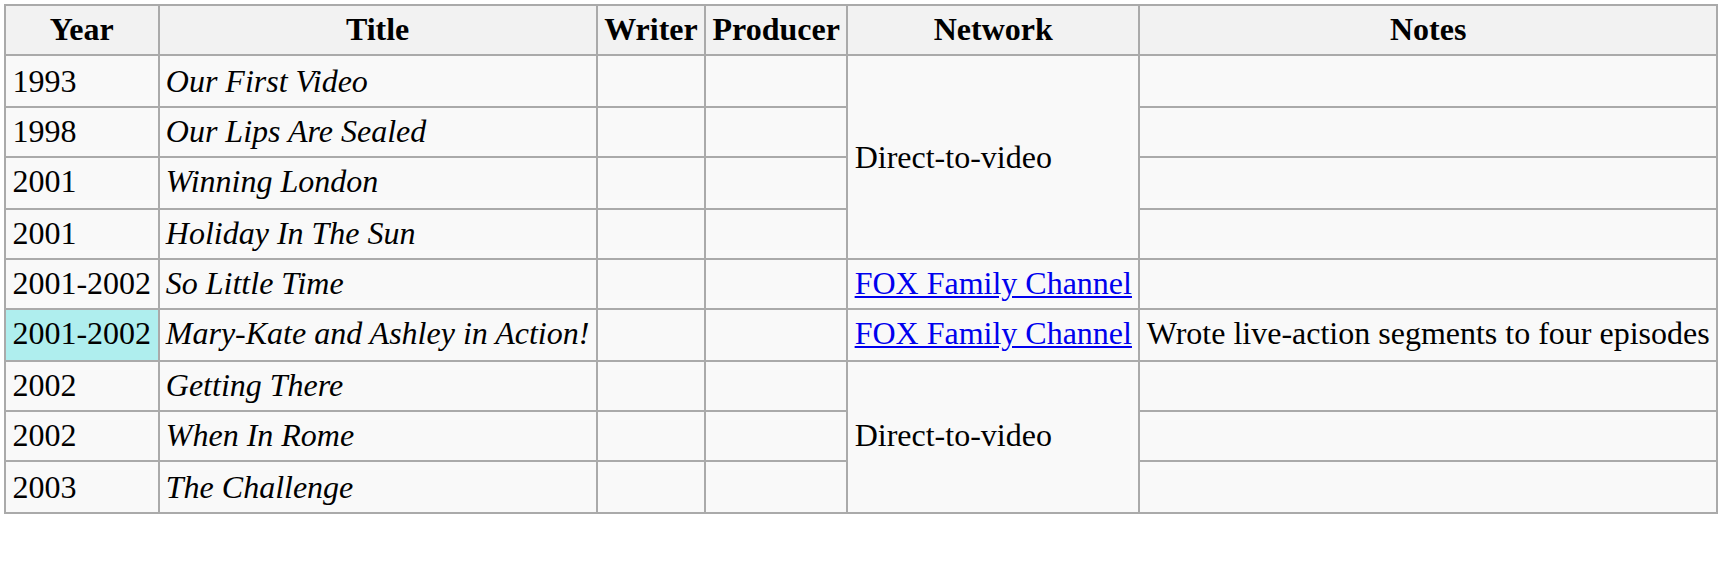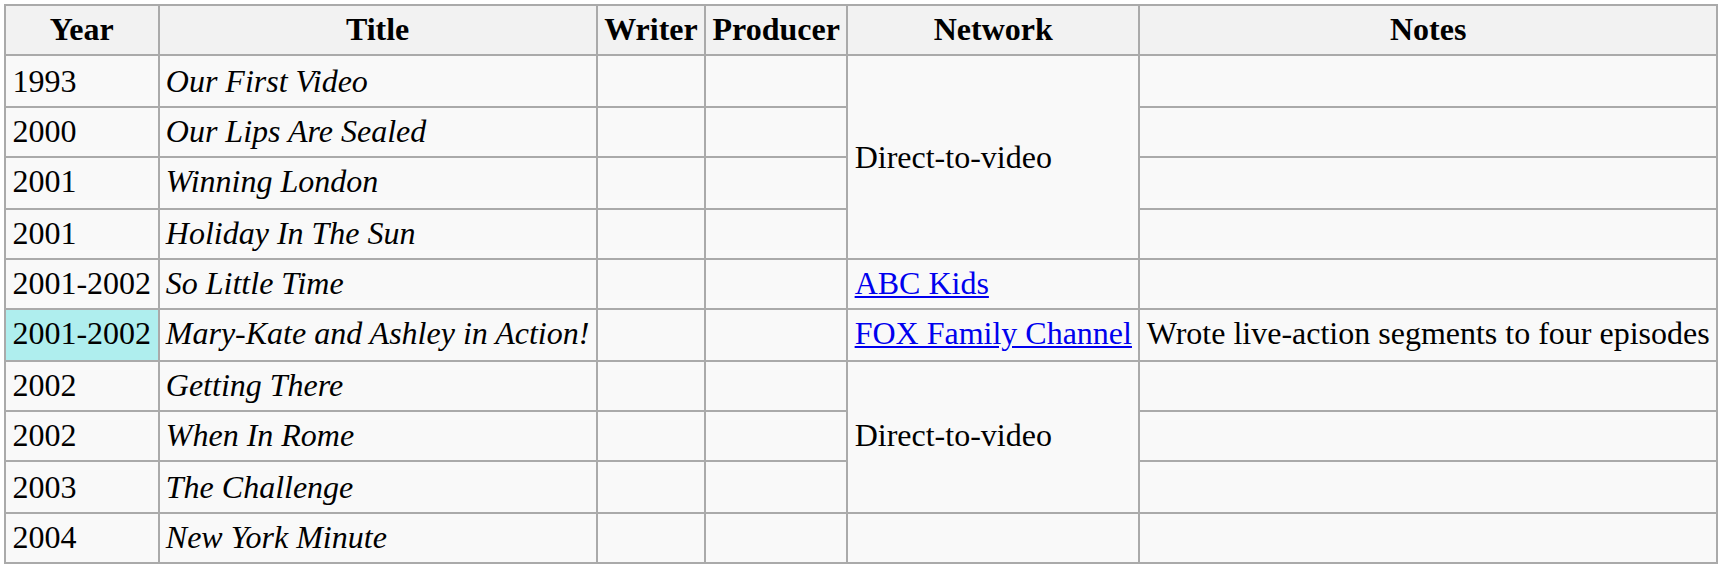Our Lips Are Sealed | Year: 1998 -> 2000
So Little Time | Network: FOX Family Channel -> ABC Kids
+ row: 2004 | New York Minute
